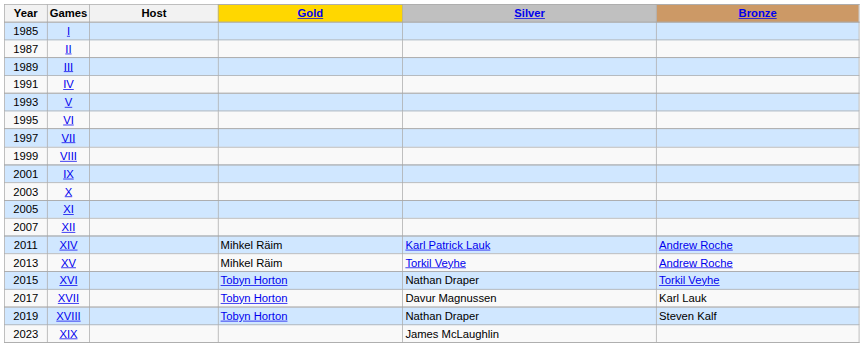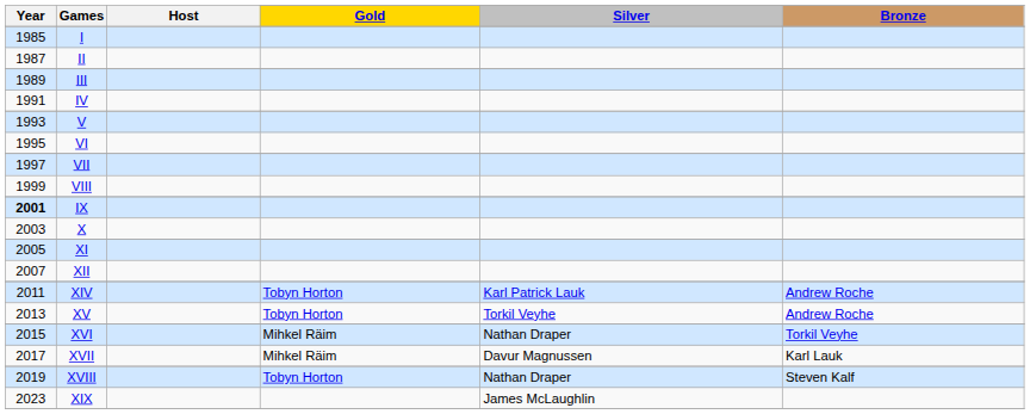IX | Year: normal -> bold
XIV | Gold: Mihkel Räim -> Tobyn Horton
XV | Gold: Mihkel Räim -> Tobyn Horton
XVI | Gold: Tobyn Horton -> Mihkel Räim
XVII | Gold: Tobyn Horton -> Mihkel Räim
